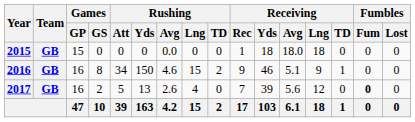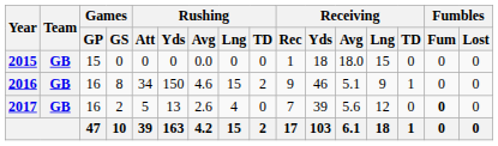2015 | Receiving / Lng: 18 -> 15
